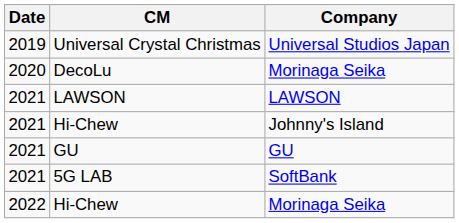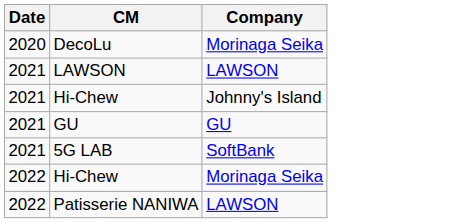- row: 2019 | Universal Crystal Christmas | Universal Studios Japan
+ row: 2022 | Patisserie NANIWA | LAWSON
